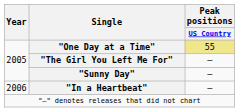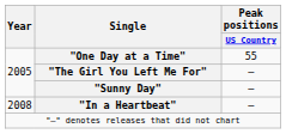"One Day at a Time" | Peak positions / US Country: khaki background -> no background
"In a Heartbeat" | Year: 2006 -> 2008
